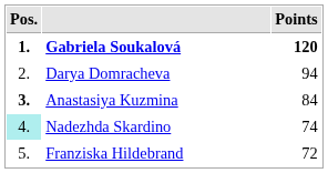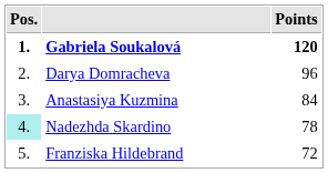Darya Domracheva | Points: 94 -> 96
Anastasiya Kuzmina | Pos.: bold -> normal
Nadezhda Skardino | Points: 74 -> 78
